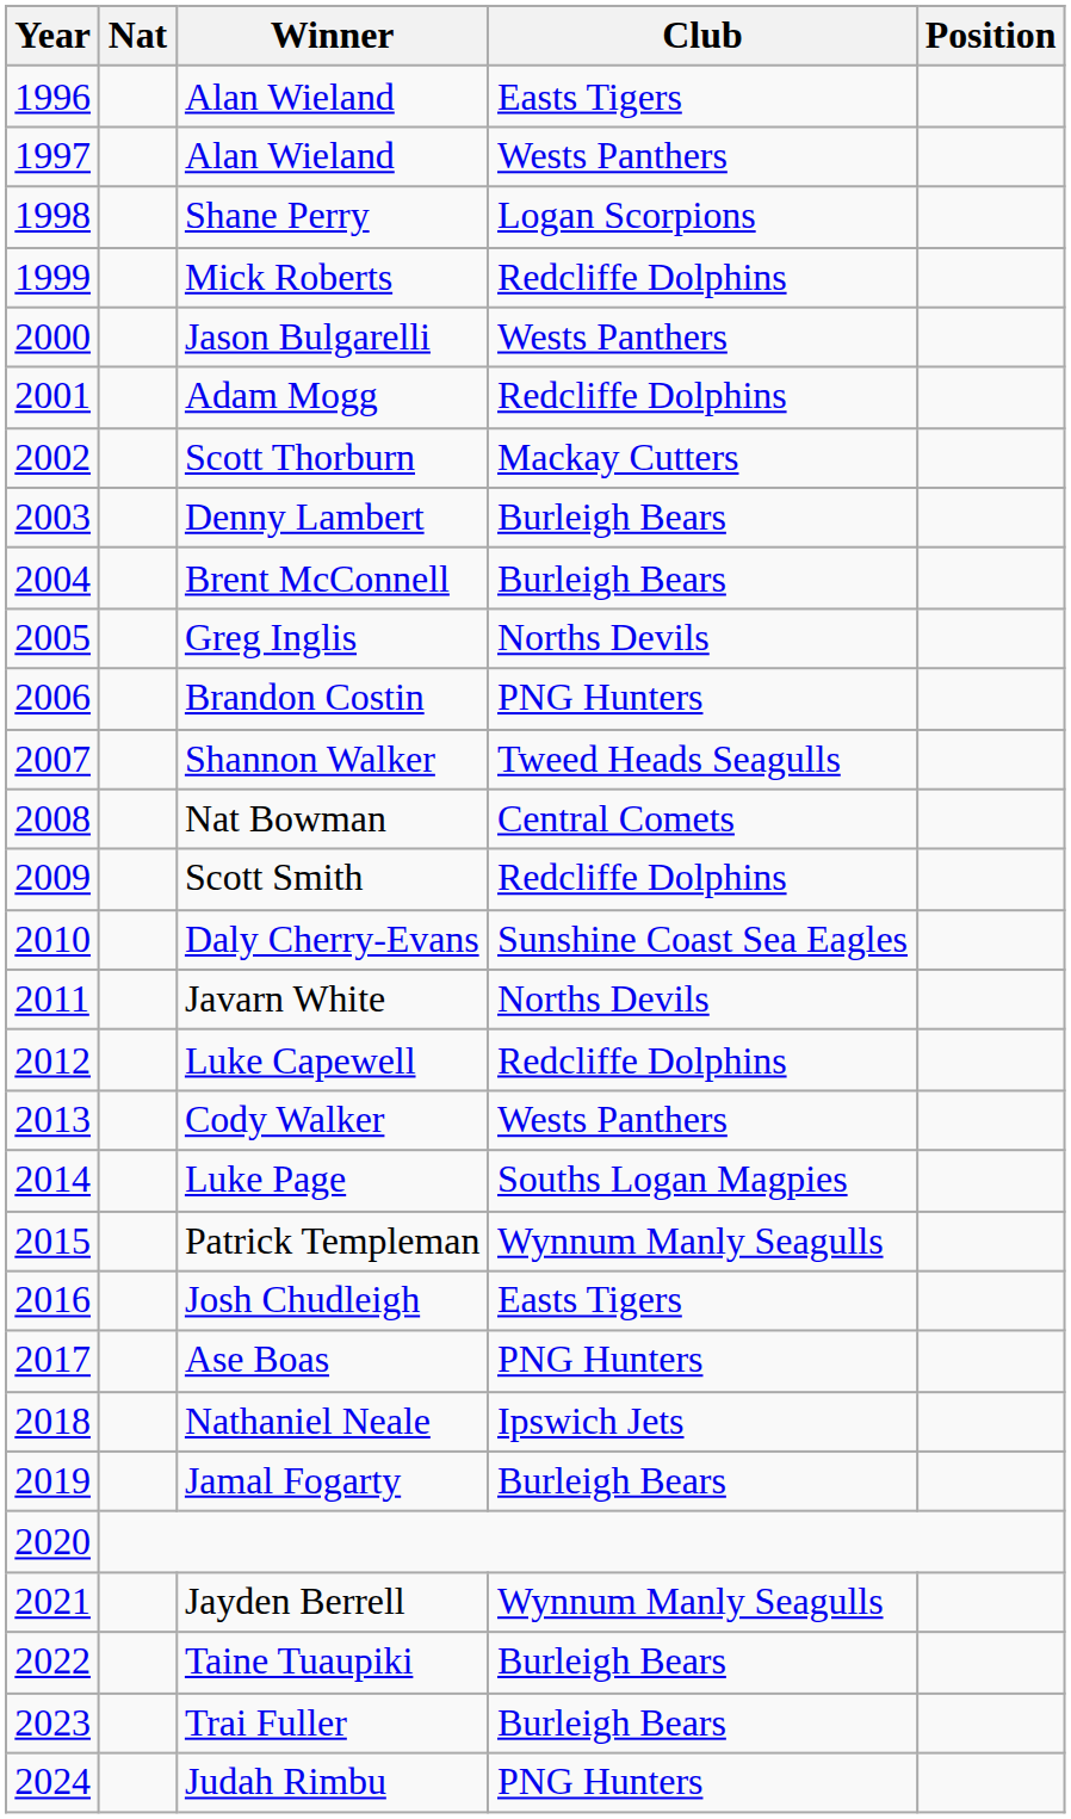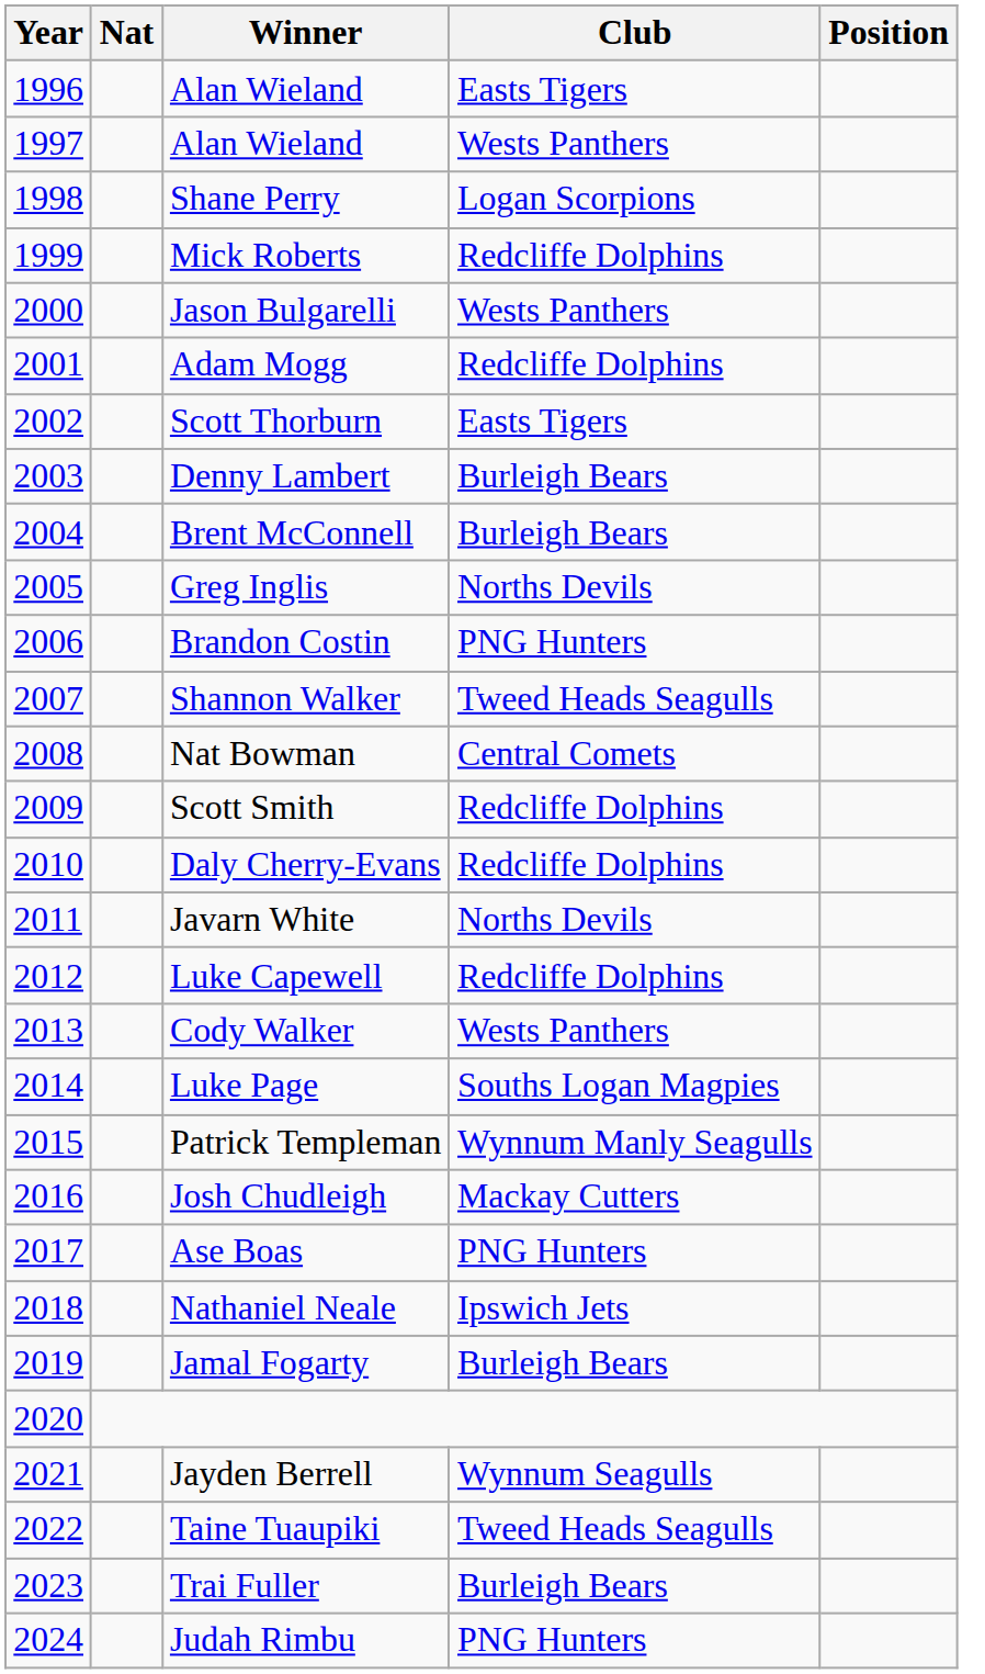Scott Thorburn | Club: Mackay Cutters -> Easts Tigers
Daly Cherry-Evans | Club: Sunshine Coast Sea Eagles -> Redcliffe Dolphins
Josh Chudleigh | Club: Easts Tigers -> Mackay Cutters
Jayden Berrell | Club: Wynnum Manly Seagulls -> Wynnum Seagulls
Taine Tuaupiki | Club: Burleigh Bears -> Tweed Heads Seagulls
